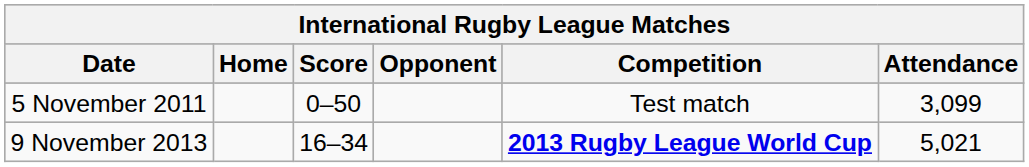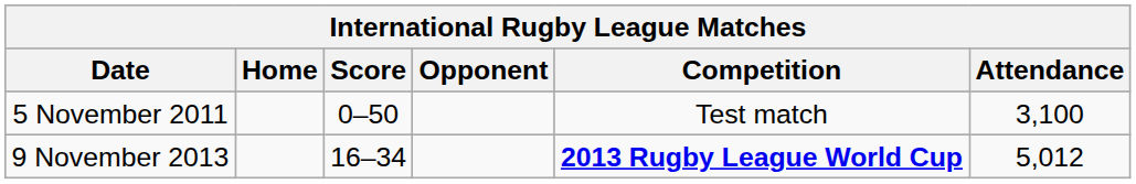5 November 2011 | Attendance: 3,099 -> 3,100
9 November 2013 | Attendance: 5,021 -> 5,012
